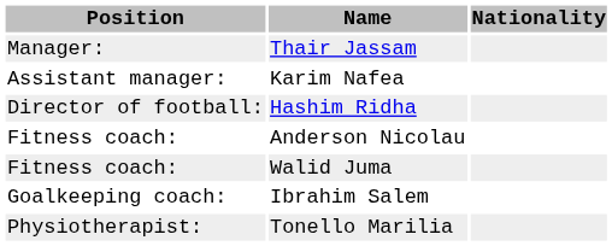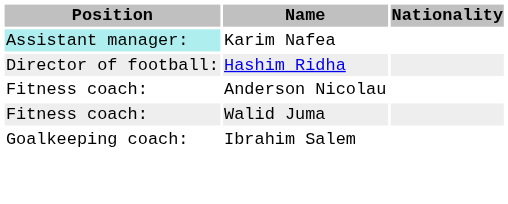- row: Manager: | Thair Jassam
Karim Nafea | Position: no background -> paleturquoise background
- row: Physiotherapist: | Tonello Marilia
